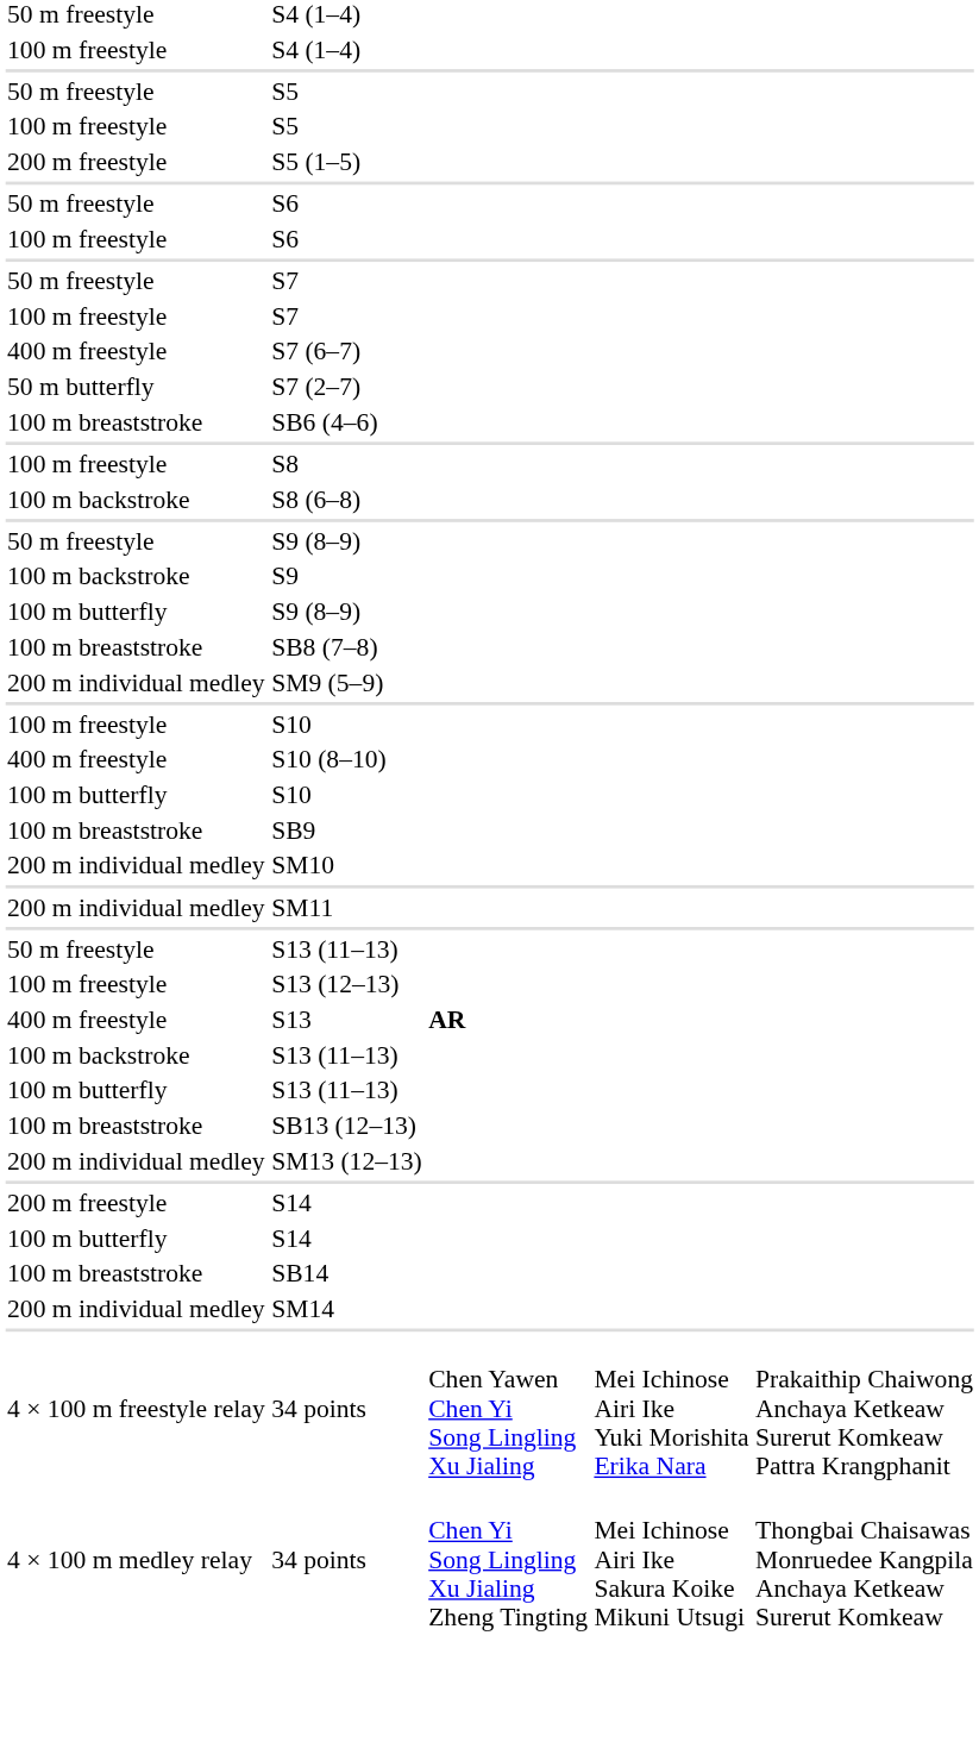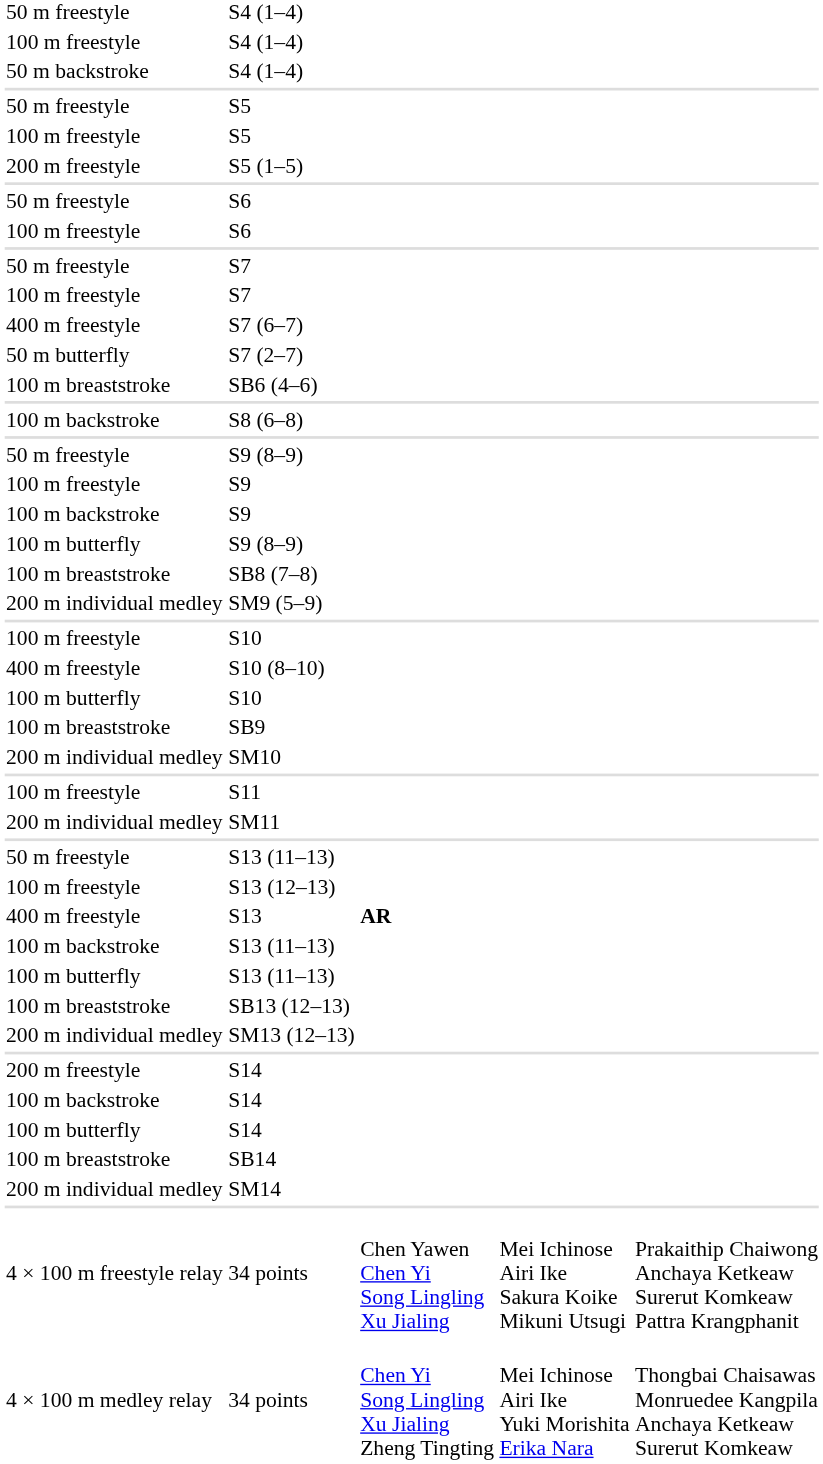+ row: 50 m backstroke | S4 (1–4)
- row: 100 m freestyle | S8
+ row: 100 m freestyle | S9
+ row: 100 m freestyle | S11
+ row: 100 m backstroke | S14
4 × 100 m freestyle relay / 34 points | column 4: Mei Ichinose Airi Ike Yuki Morishita Erika Nara -> Mei Ichinose Airi Ike Sakura Koike Mikuni Utsugi
4 × 100 m medley relay / 34 points | column 4: Mei Ichinose Airi Ike Sakura Koike Mikuni Utsugi -> Mei Ichinose Airi Ike Yuki Morishita Erika Nara
